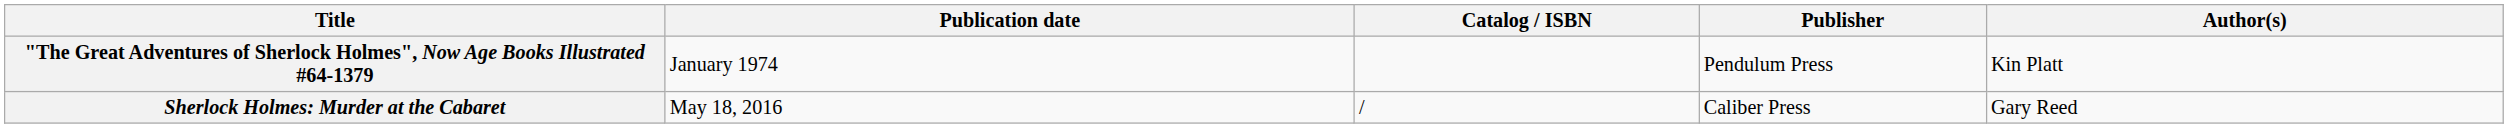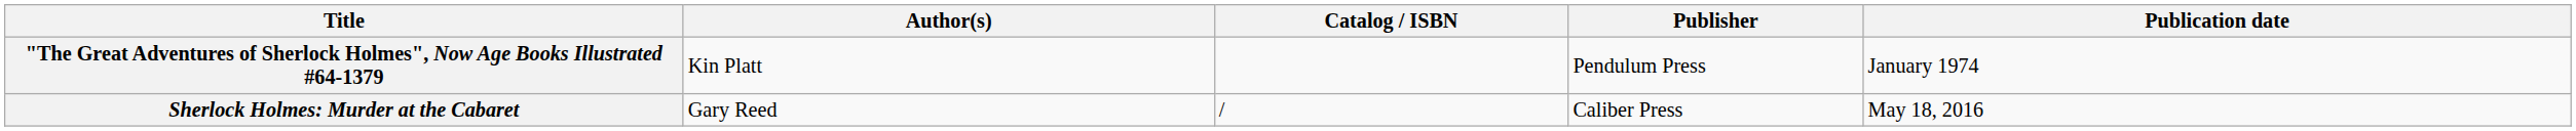columns swapped: Author(s) <-> Publication date
